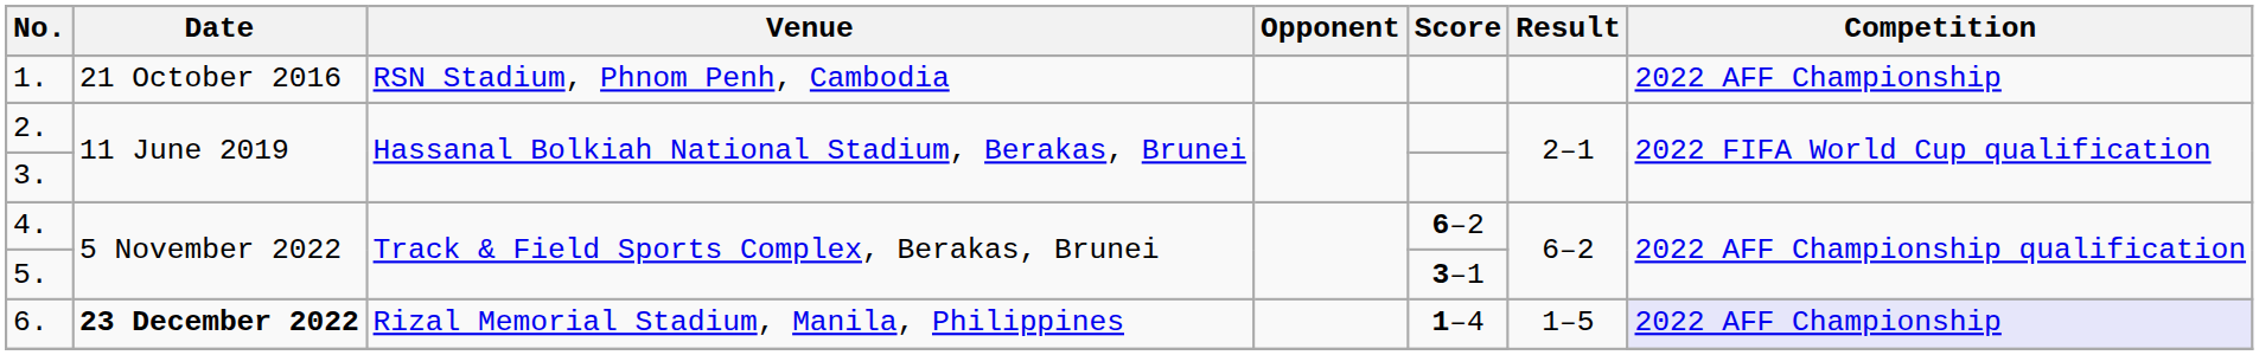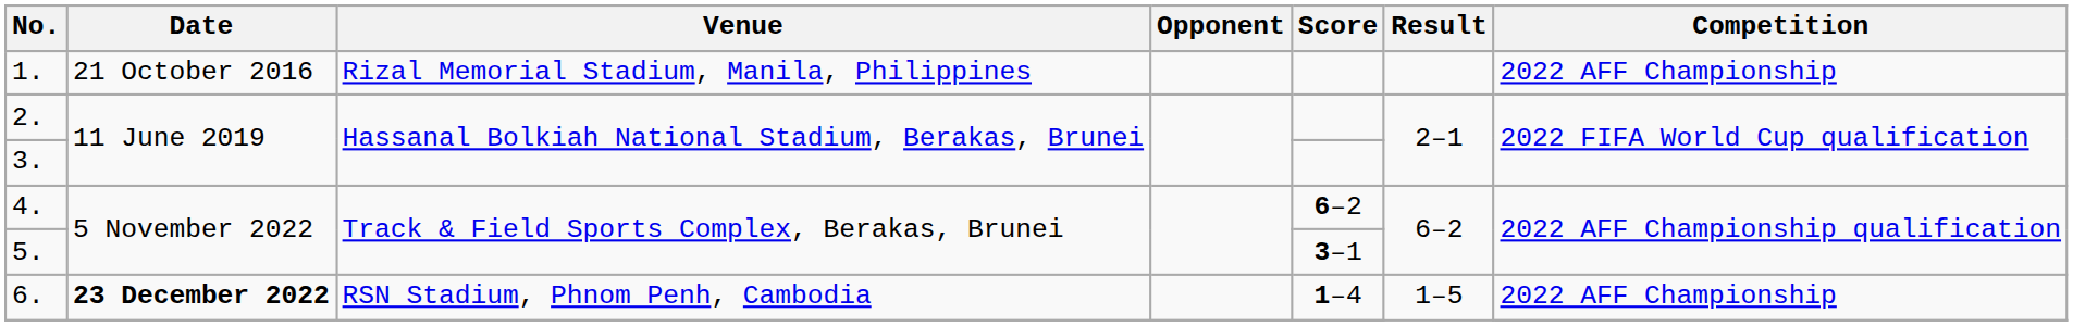1. | Venue: RSN Stadium, Phnom Penh, Cambodia -> Rizal Memorial Stadium, Manila, Philippines
6. | Venue: Rizal Memorial Stadium, Manila, Philippines -> RSN Stadium, Phnom Penh, Cambodia
6. | Competition: lavender background -> no background
